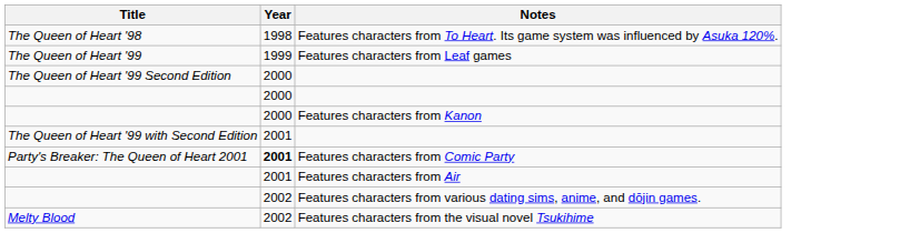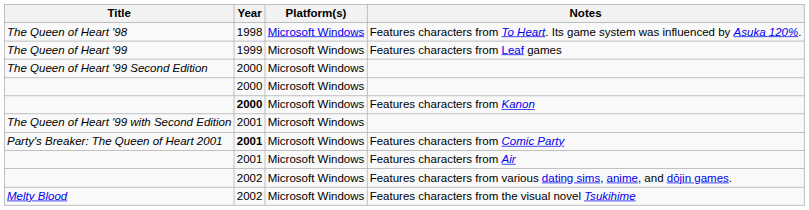+ column: Platform(s) | Microsoft Windows | Microsoft Windows | Microsoft Windows | Microsoft Windows | Microsoft Windows | Microsoft Windows | Microsoft Windows | Microsoft Windows | Microsoft Windows | Microsoft Windows
Features characters from Kanon | Year: normal -> bold
